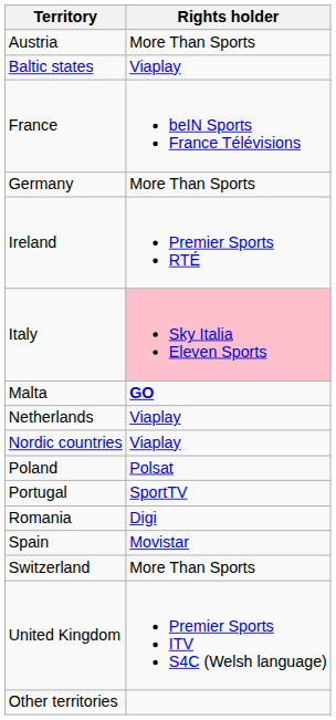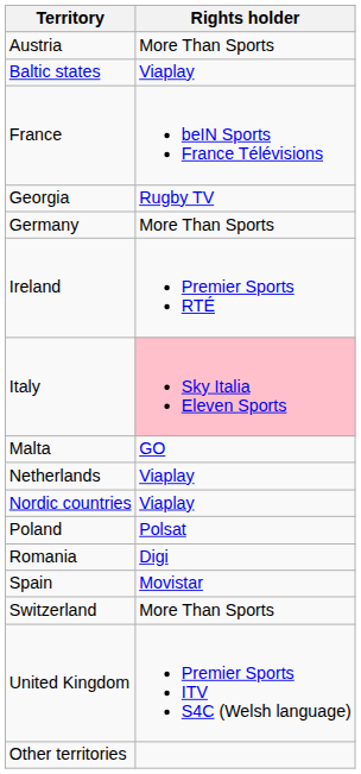+ row: Georgia | Rugby TV
Malta | Rights holder: bold -> normal
- row: Portugal | SportTV
